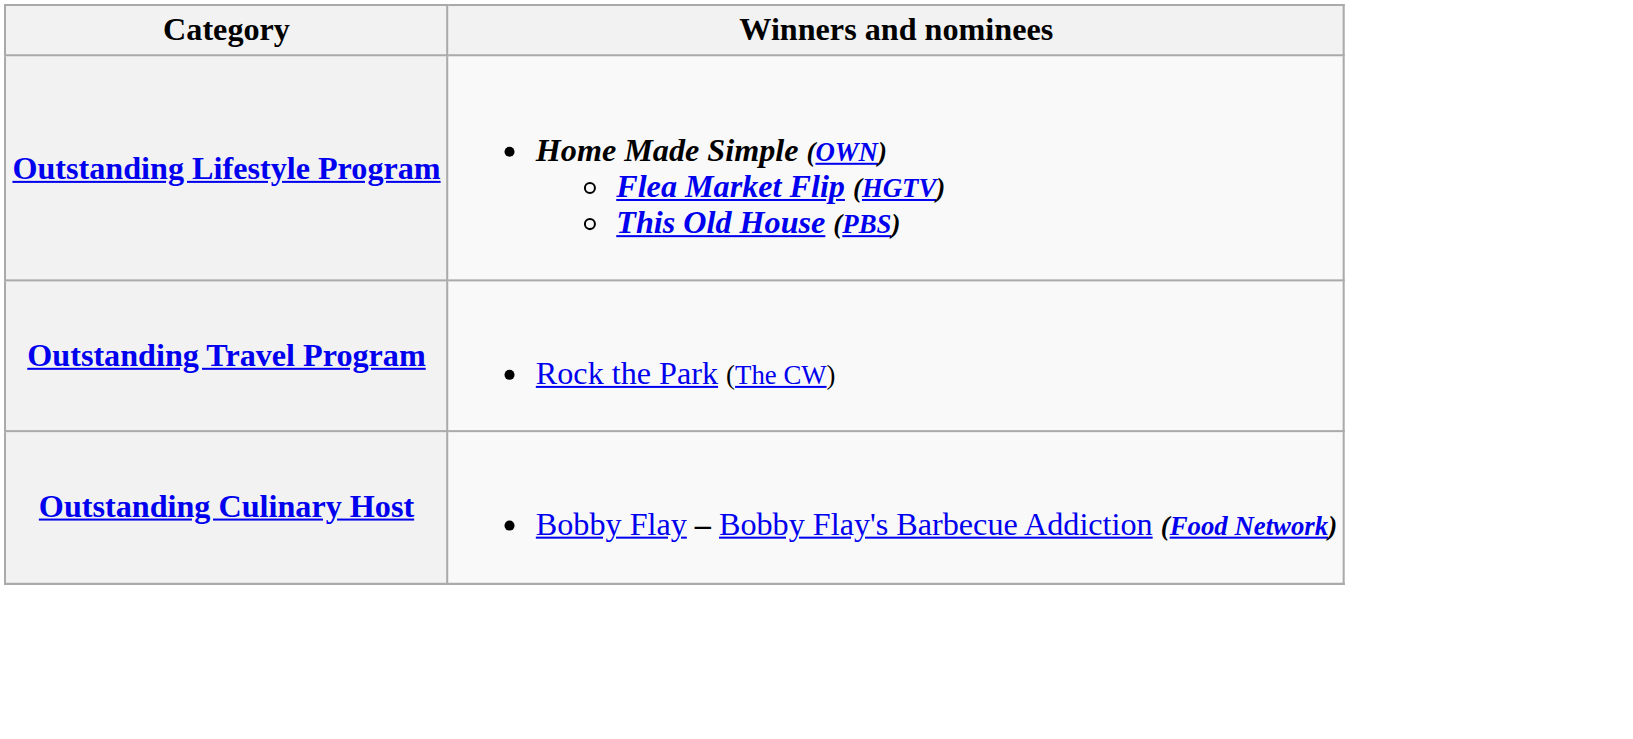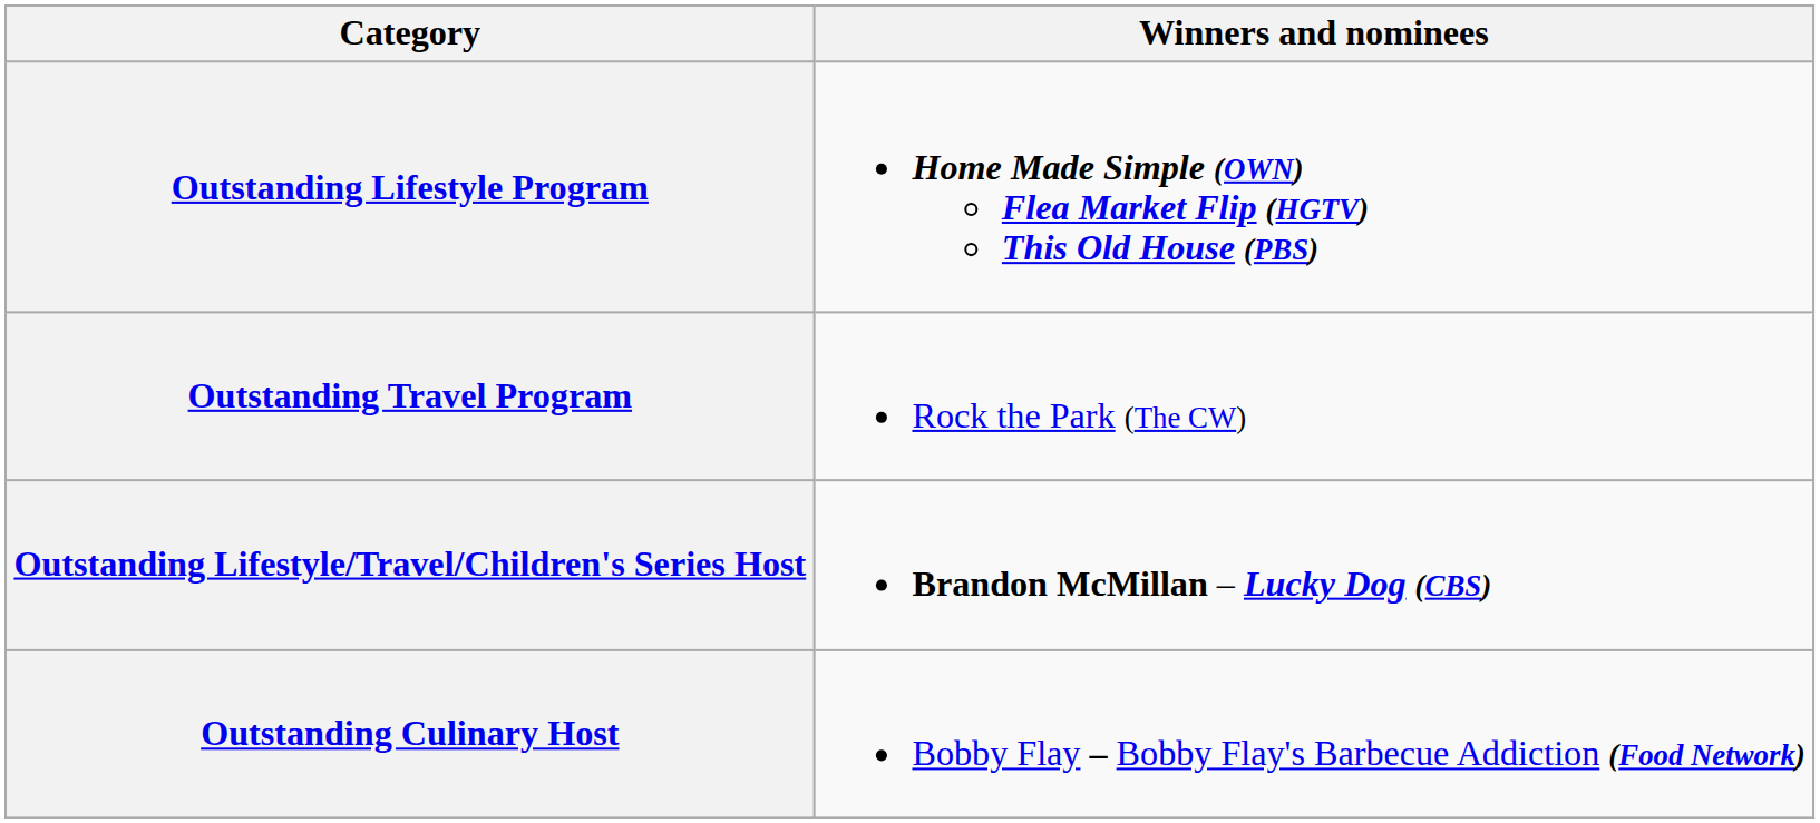+ row: Outstanding Lifestyle/Travel/Children's Series Host | Brandon McMillan – Lucky Dog (CBS)
